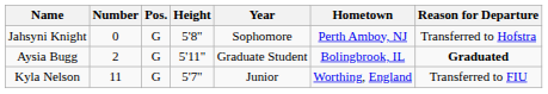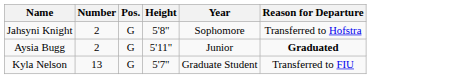- column: Hometown | Perth Amboy, NJ | Bolingbrook, IL | Worthing, England
Jahsyni Knight | Number: 0 -> 2
Aysia Bugg | Year: Graduate Student -> Junior
Kyla Nelson | Number: 11 -> 13
Kyla Nelson | Year: Junior -> Graduate Student
